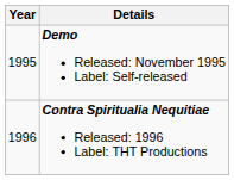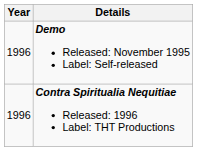Demo Released: November 1995 Label: Self-released | Year: 1995 -> 1996
